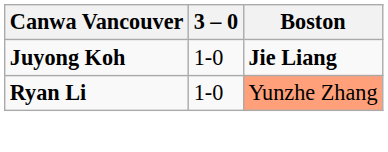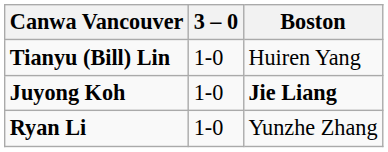+ row: Tianyu (Bill) Lin | 1-0 | Huiren Yang
Ryan Li | Boston: lightsalmon background -> no background
